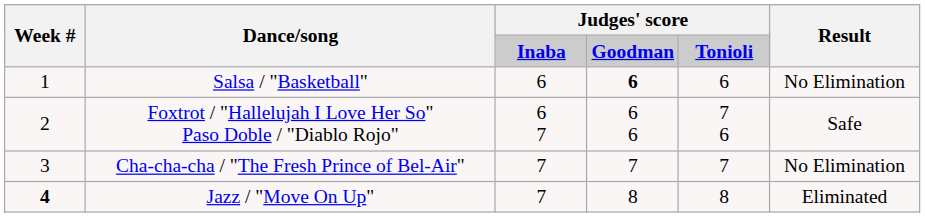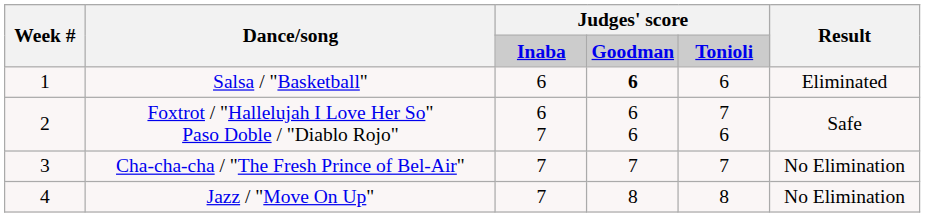Salsa / "Basketball" | Result: No Elimination -> Eliminated
Jazz / "Move On Up" | Week #: bold -> normal
Jazz / "Move On Up" | Result: Eliminated -> No Elimination
